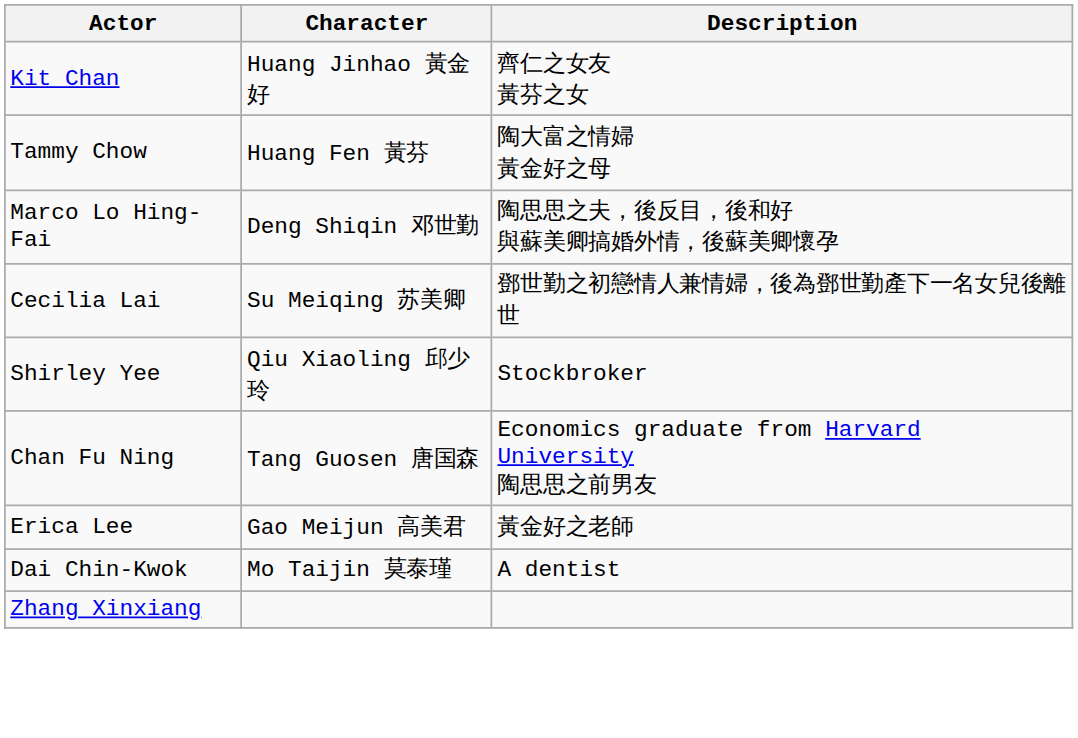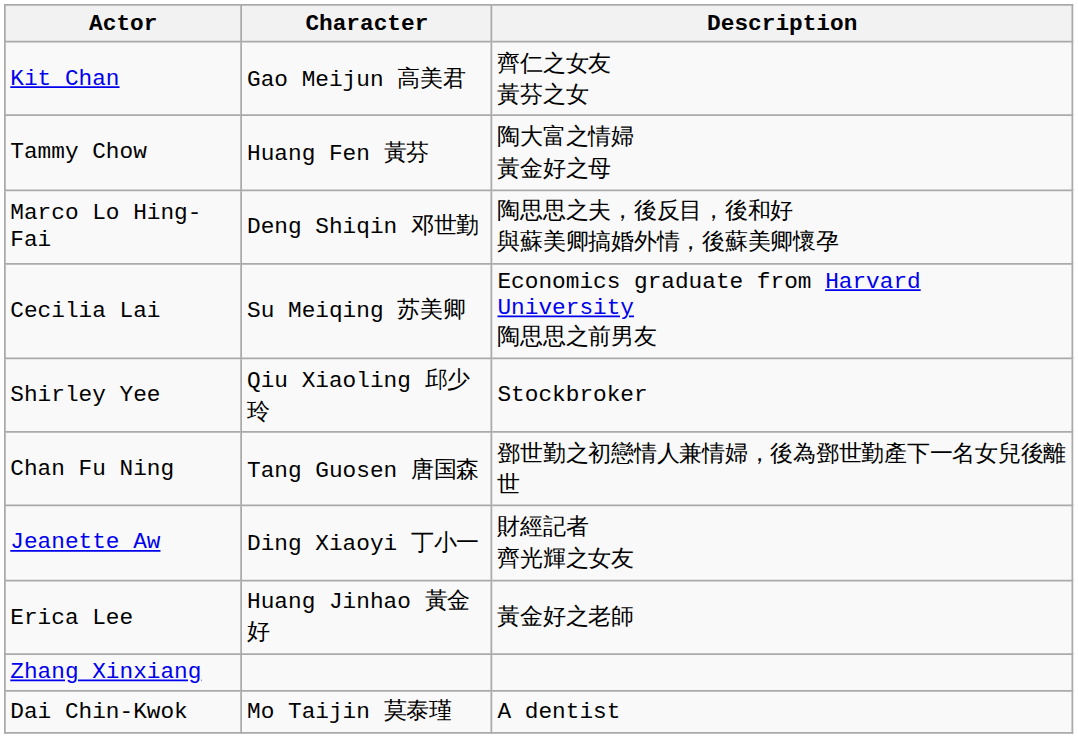Kit Chan | Character: Huang Jinhao 黃金好 -> Gao Meijun 高美君
Cecilia Lai | Description: 鄧世勤之初戀情人兼情婦，後為鄧世勤產下一名女兒後離世 -> Economics graduate from Harvard University 陶思思之前男友
Chan Fu Ning | Description: Economics graduate from Harvard University 陶思思之前男友 -> 鄧世勤之初戀情人兼情婦，後為鄧世勤產下一名女兒後離世
+ row: Jeanette Aw | Ding Xiaoyi 丁小一 | 財經記者 齊光輝之女友
Erica Lee | Character: Gao Meijun 高美君 -> Huang Jinhao 黃金好
rows swapped: Dai Chin-Kwok <-> Zhang Xinxiang
